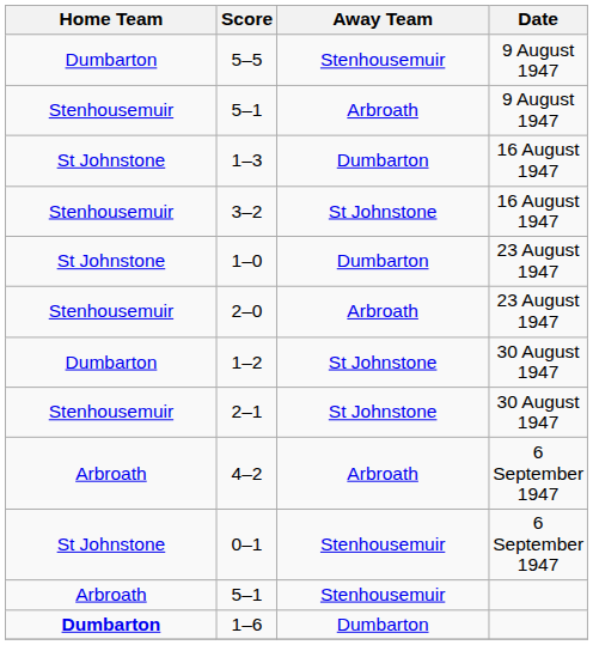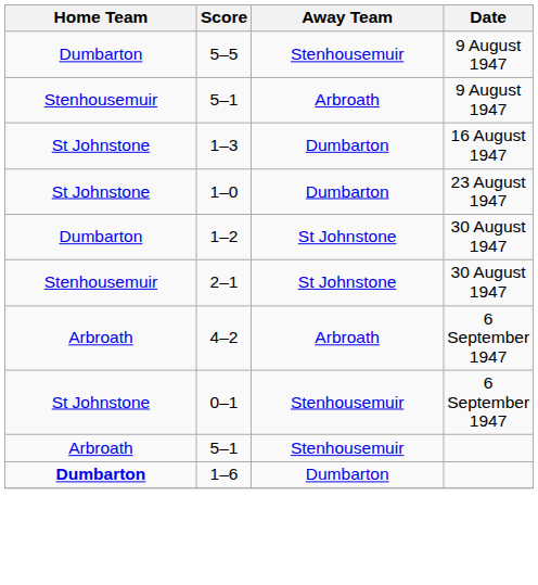- row: Stenhousemuir | 3–2 | St Johnstone | 16 August 1947
- row: Stenhousemuir | 2–0 | Arbroath | 23 August 1947
